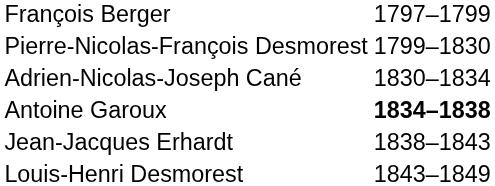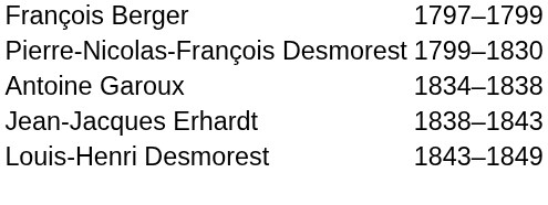- row: Adrien-Nicolas-Joseph Cané | 1830–1834
Antoine Garoux | column 2: bold -> normal
